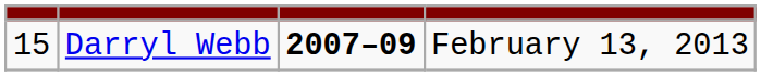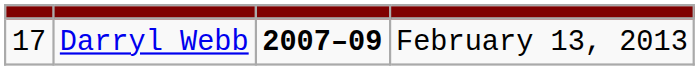Darryl Webb | column 1: 15 -> 17
